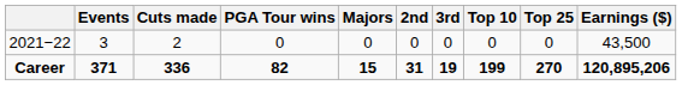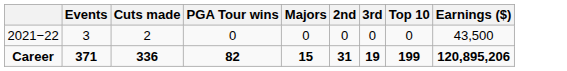- column: Top 25 | 0 | 270
